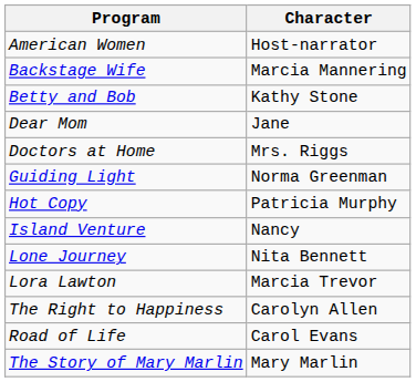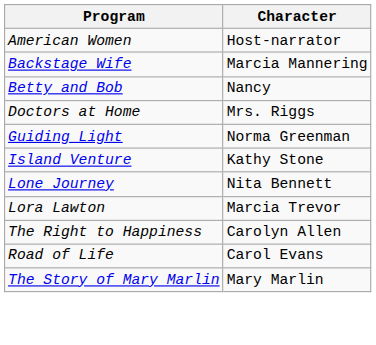Betty and Bob | Character: Kathy Stone -> Nancy
- row: Dear Mom | Jane
- row: Hot Copy | Patricia Murphy
Island Venture | Character: Nancy -> Kathy Stone
